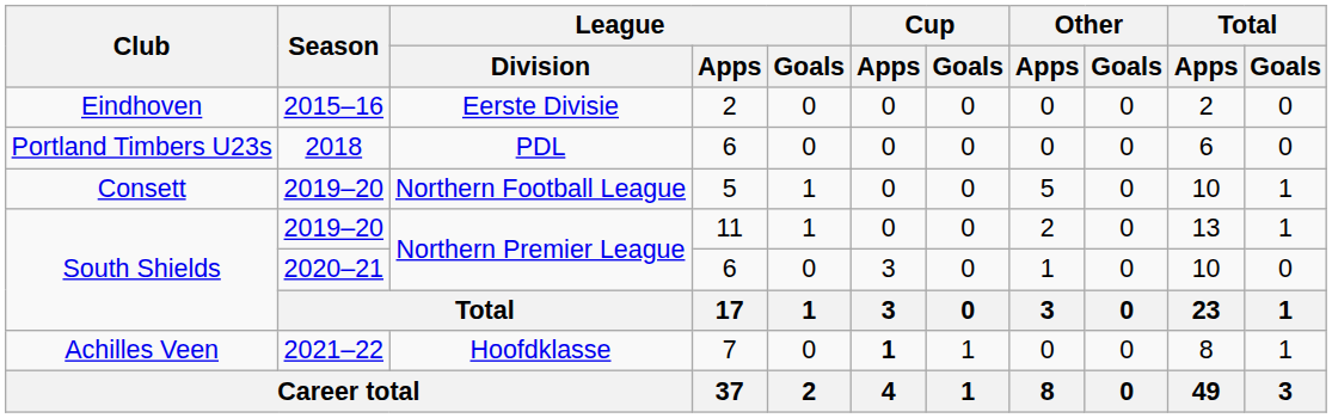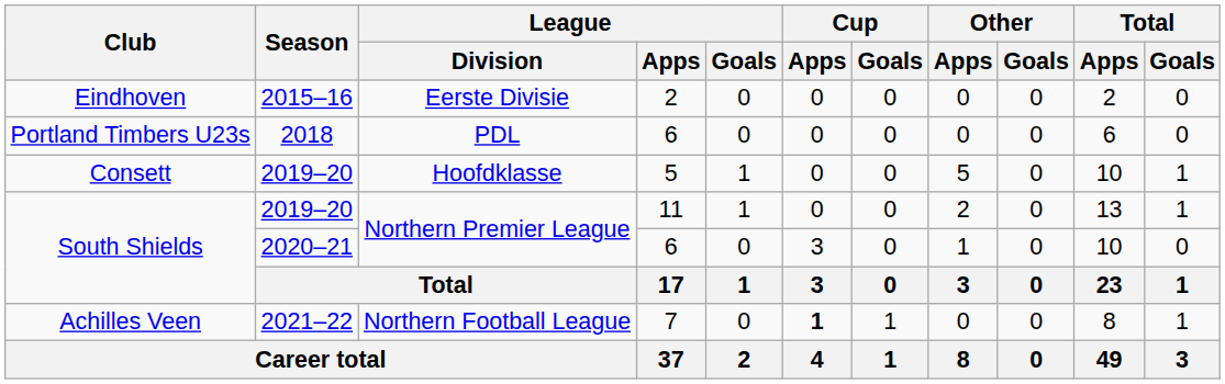Consett | League / Division: Northern Football League -> Hoofdklasse
Achilles Veen | League / Division: Hoofdklasse -> Northern Football League
